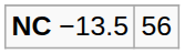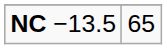NC −13.5 | column 2: 56 -> 65
